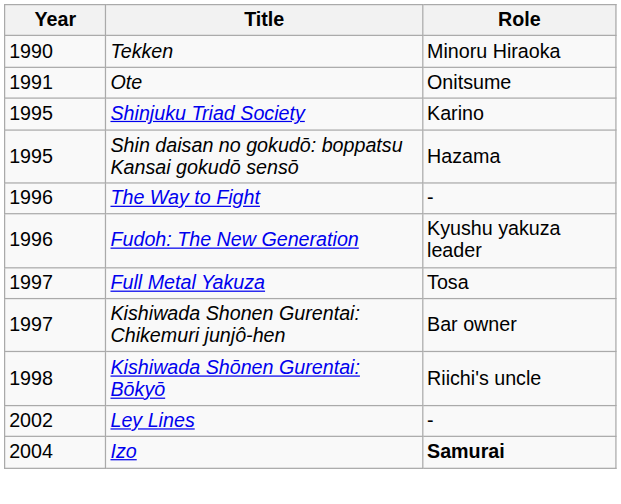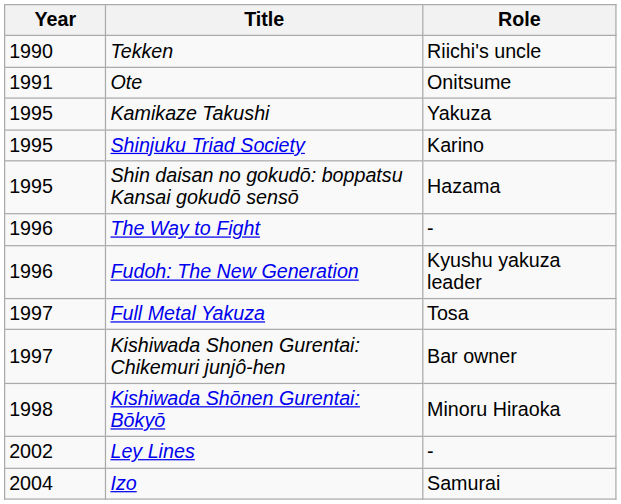Tekken | Role: Minoru Hiraoka -> Riichi's uncle
+ row: 1995 | Kamikaze Takushi | Yakuza
Kishiwada Shōnen Gurentai: Bōkyō | Role: Riichi's uncle -> Minoru Hiraoka
Izo | Role: bold -> normal
